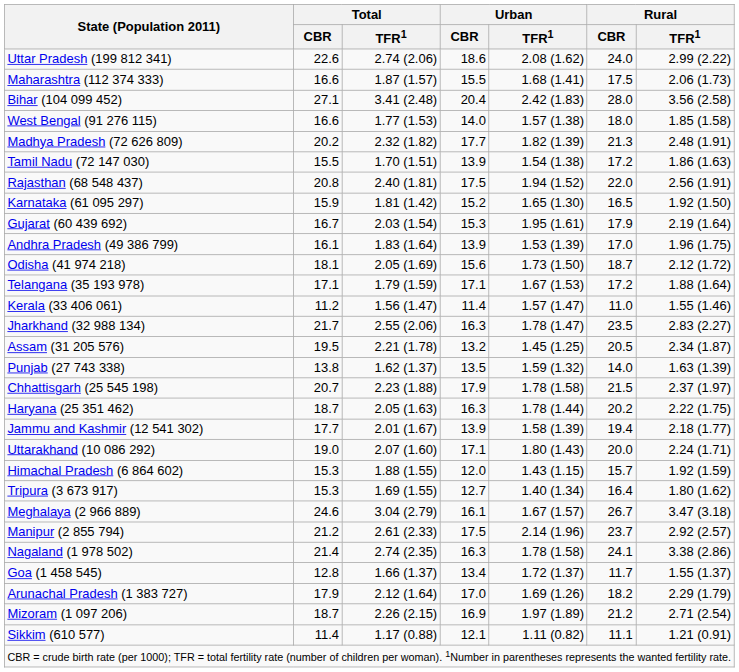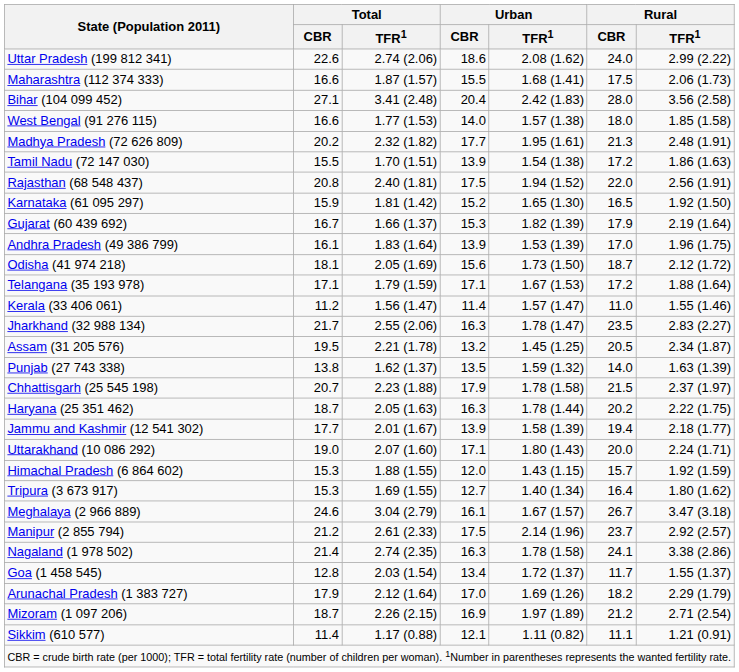Madhya Pradesh (72 626 809) | Urban / TFR1: 1.82 (1.39) -> 1.95 (1.61)
Gujarat (60 439 692) | Total / TFR1: 2.03 (1.54) -> 1.66 (1.37)
Gujarat (60 439 692) | Urban / TFR1: 1.95 (1.61) -> 1.82 (1.39)
Goa (1 458 545) | Total / TFR1: 1.66 (1.37) -> 2.03 (1.54)
